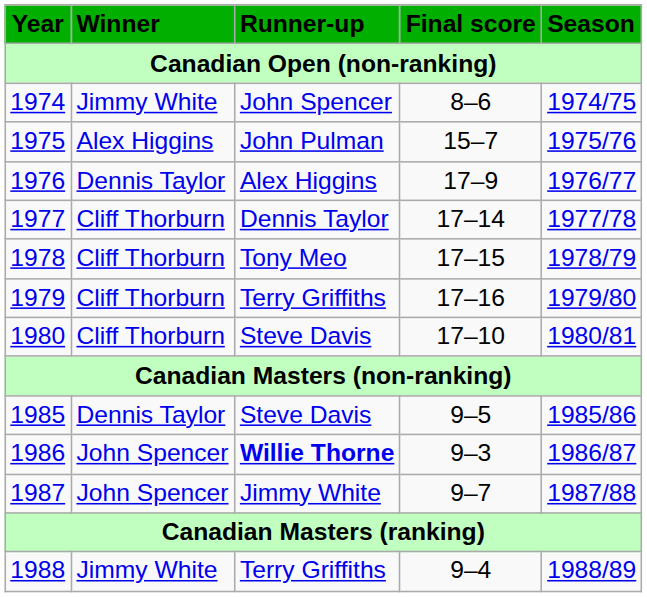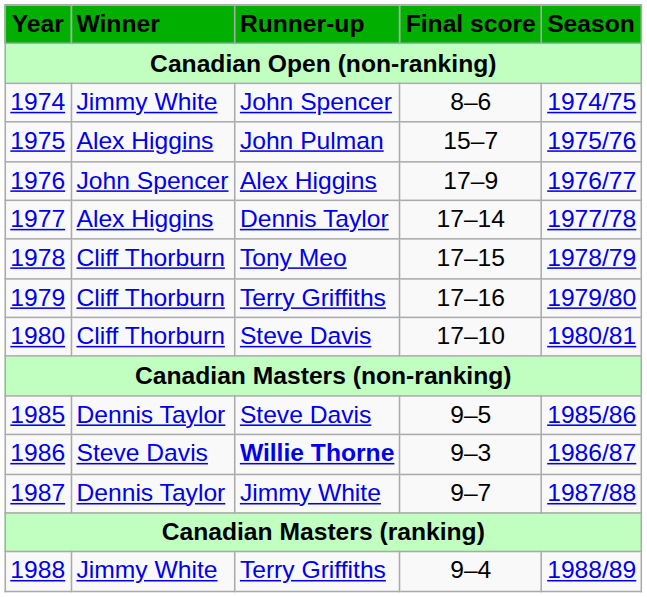1976 | Winner: Dennis Taylor -> John Spencer
1977 | Winner: Cliff Thorburn -> Alex Higgins
1986 | Winner: John Spencer -> Steve Davis
1987 | Winner: John Spencer -> Dennis Taylor
